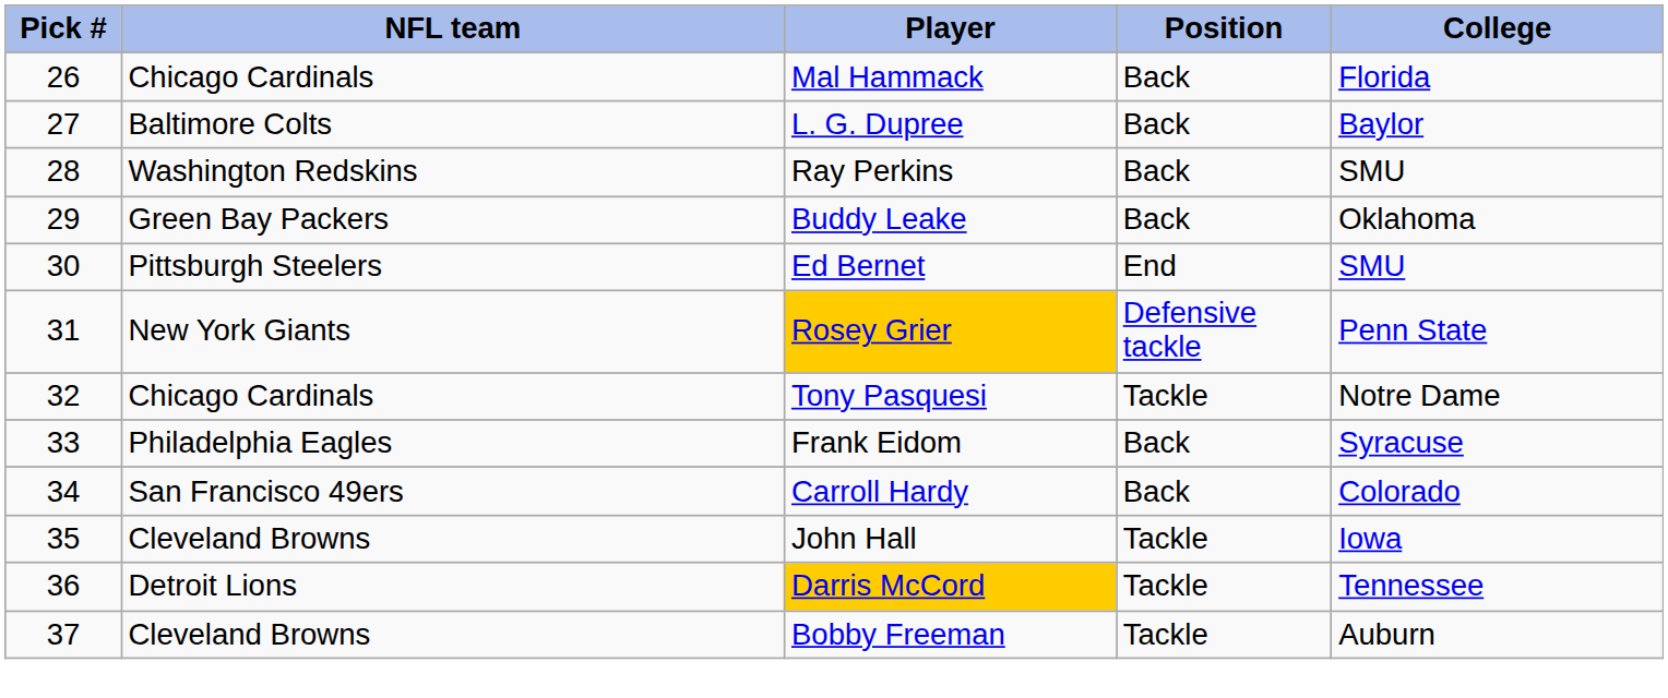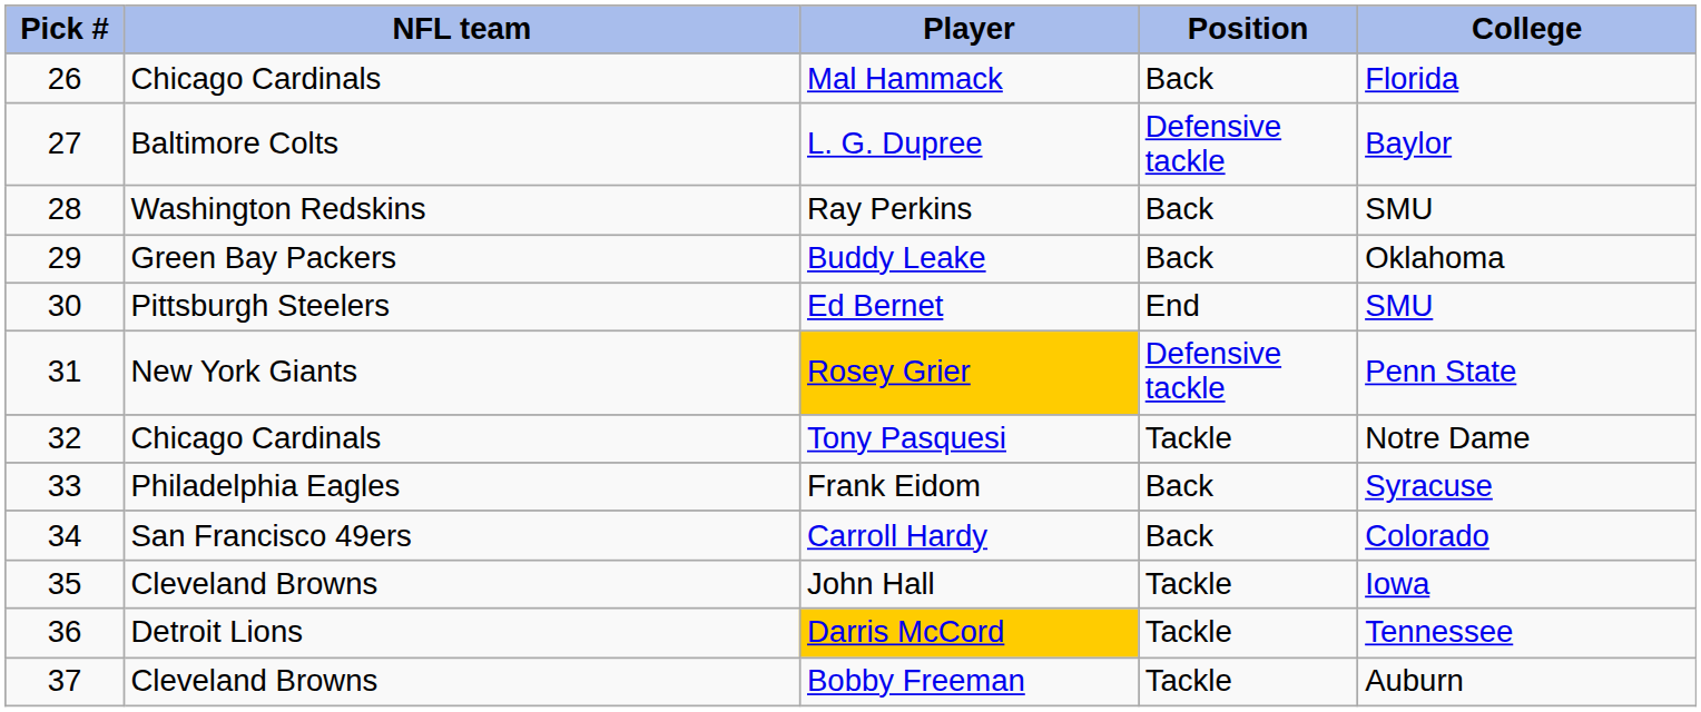L. G. Dupree | Position: Back -> Defensive tackle
